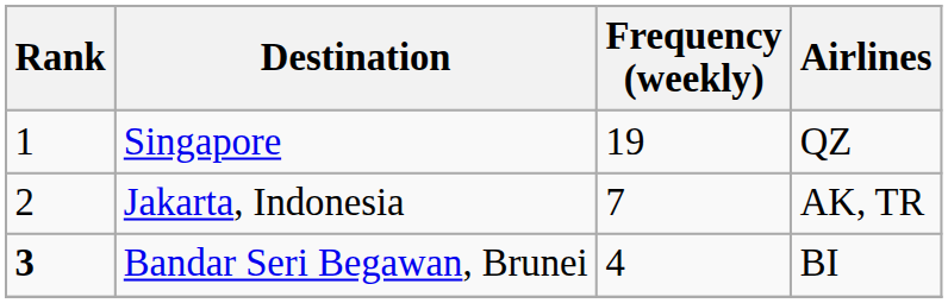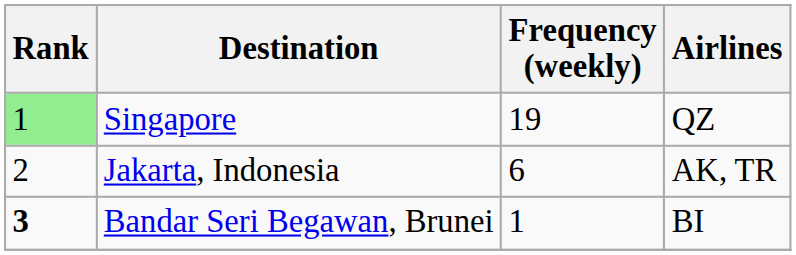Singapore | Rank: no background -> lightgreen background
Jakarta, Indonesia | Frequency (weekly): 7 -> 6
Bandar Seri Begawan, Brunei | Frequency (weekly): 4 -> 1
